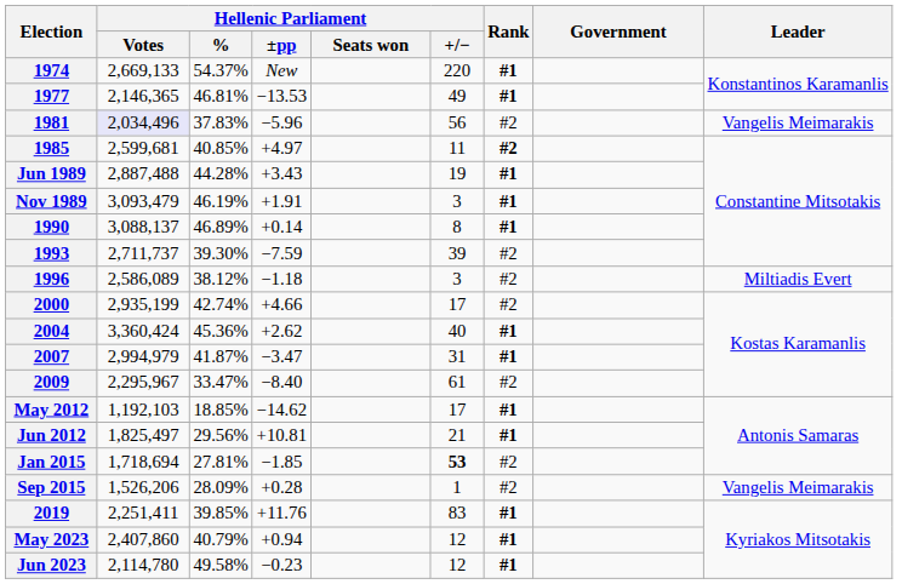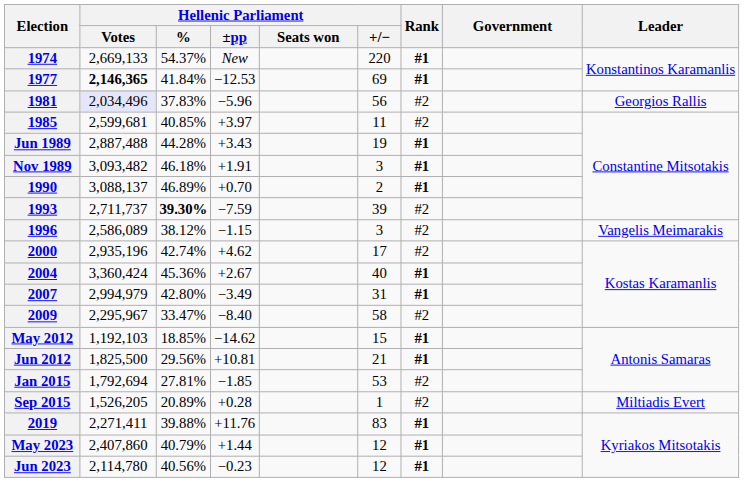1977 | Hellenic Parliament / Votes: normal -> bold
1977 | Hellenic Parliament / %: 46.81% -> 41.84%
1977 | Hellenic Parliament / ±pp: −13.53 -> −12.53
1977 | Hellenic Parliament / +/−: 49 -> 69
1981 | Leader: Vangelis Meimarakis -> Georgios Rallis
1985 | Hellenic Parliament / ±pp: +4.97 -> +3.97
1985 | Rank: bold -> normal
Nov 1989 | Hellenic Parliament / Votes: 3,093,479 -> 3,093,482
Nov 1989 | Hellenic Parliament / %: 46.19% -> 46.18%
1990 | Hellenic Parliament / ±pp: +0.14 -> +0.70
1990 | Hellenic Parliament / +/−: 8 -> 2
1993 | Hellenic Parliament / %: normal -> bold
1996 | Hellenic Parliament / ±pp: −1.18 -> −1.15
1996 | Leader: Miltiadis Evert -> Vangelis Meimarakis
2000 | Hellenic Parliament / Votes: 2,935,199 -> 2,935,196
2000 | Hellenic Parliament / ±pp: +4.66 -> +4.62
2004 | Hellenic Parliament / ±pp: +2.62 -> +2.67
2007 | Hellenic Parliament / %: 41.87% -> 42.80%
2007 | Hellenic Parliament / ±pp: −3.47 -> −3.49
2009 | Hellenic Parliament / +/−: 61 -> 58
May 2012 | Hellenic Parliament / +/−: 17 -> 15
Jun 2012 | Hellenic Parliament / Votes: 1,825,497 -> 1,825,500
Jan 2015 | Hellenic Parliament / Votes: 1,718,694 -> 1,792,694
Jan 2015 | Hellenic Parliament / +/−: bold -> normal
Sep 2015 | Hellenic Parliament / Votes: 1,526,206 -> 1,526,205
Sep 2015 | Hellenic Parliament / %: 28.09% -> 20.89%
Sep 2015 | Leader: Vangelis Meimarakis -> Miltiadis Evert
2019 | Hellenic Parliament / Votes: 2,251,411 -> 2,271,411
2019 | Hellenic Parliament / %: 39.85% -> 39.88%
May 2023 | Hellenic Parliament / ±pp: +0.94 -> +1.44
Jun 2023 | Hellenic Parliament / %: 49.58% -> 40.56%
